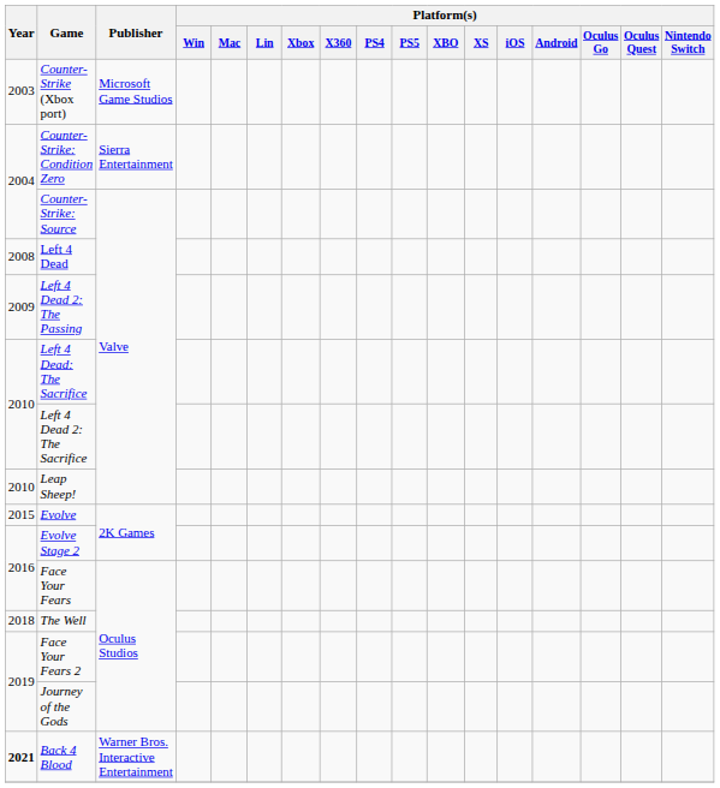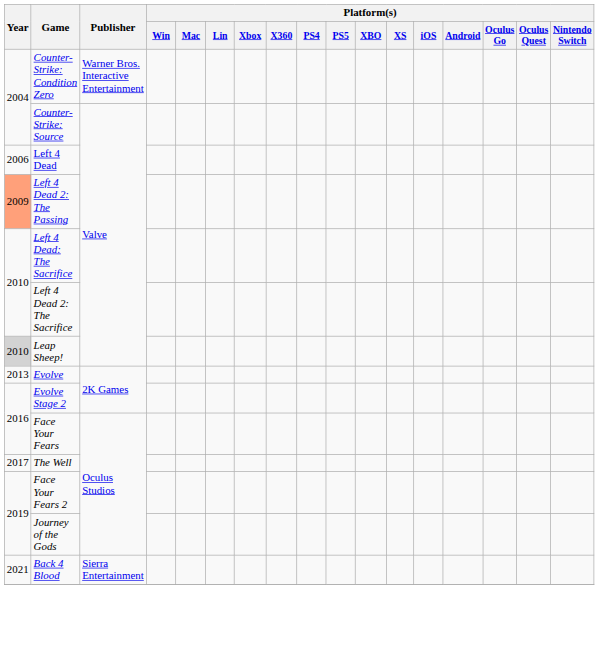- row: 2003 | Counter-Strike (Xbox port) | Microsoft Game Studios
Counter-Strike: Condition Zero | Publisher: Sierra Entertainment -> Warner Bros. Interactive Entertainment
Left 4 Dead | Year: 2008 -> 2006
Left 4 Dead 2: The Passing | Year: no background -> lightsalmon background
Leap Sheep! | Year: no background -> lightgrey background
Evolve | Year: 2015 -> 2013
The Well | Year: 2018 -> 2017
Back 4 Blood | Year: bold -> normal
Back 4 Blood | Publisher: Warner Bros. Interactive Entertainment -> Sierra Entertainment
